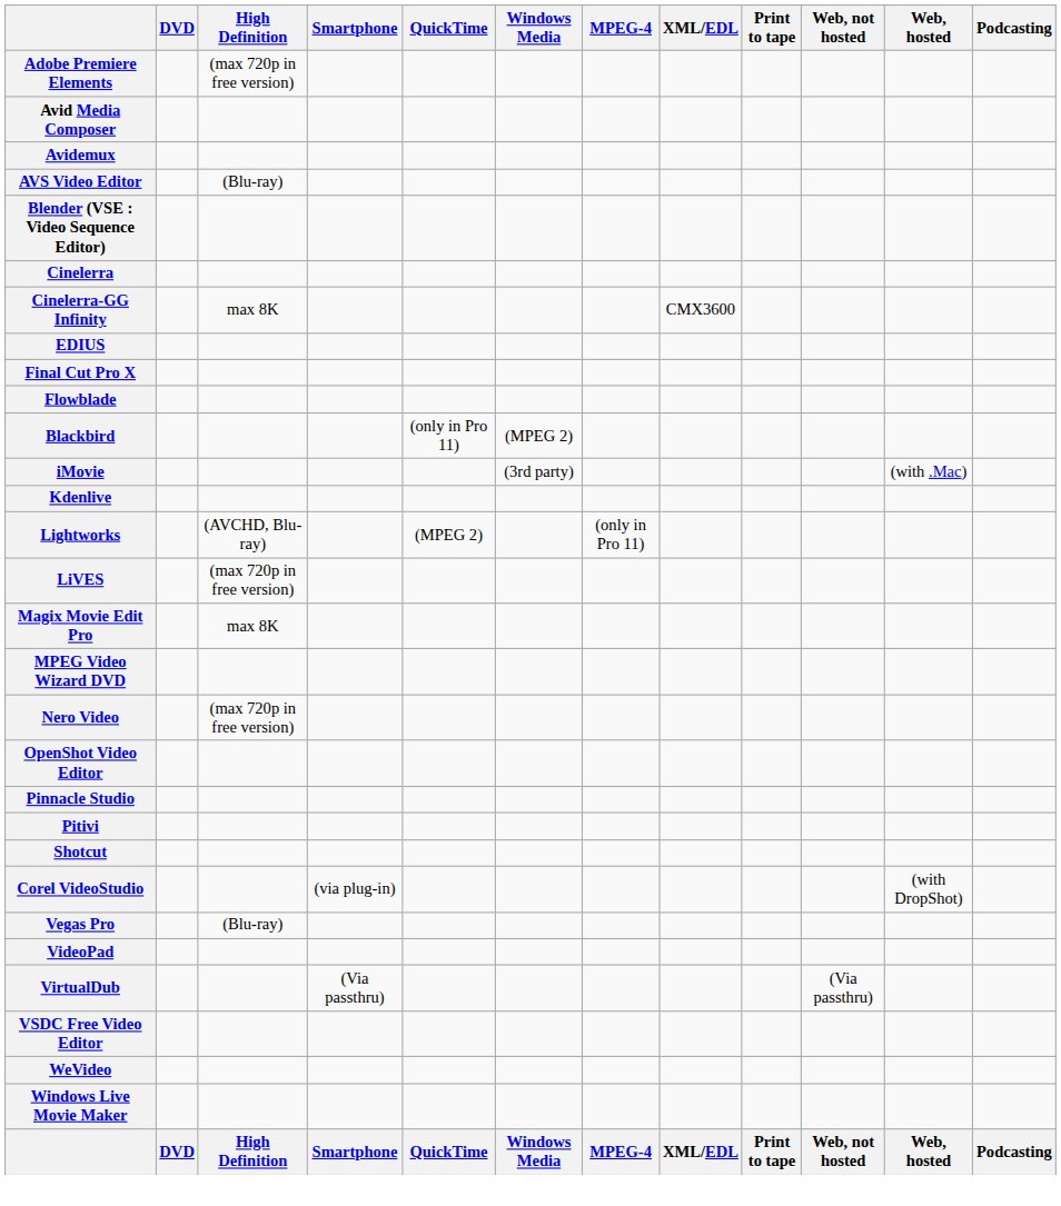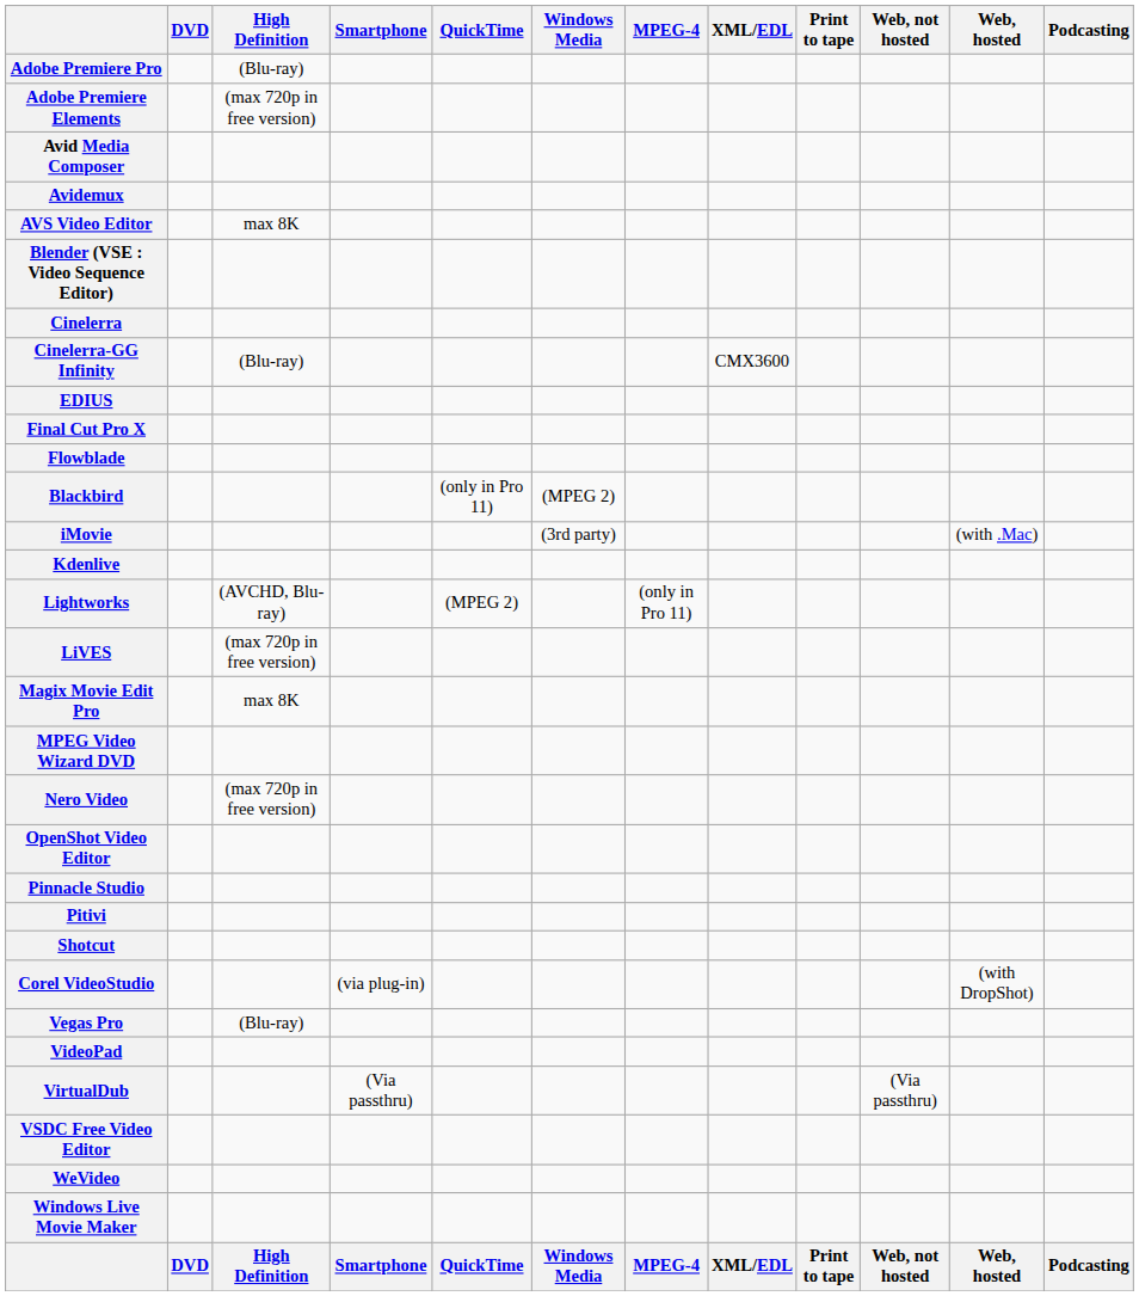+ row: Adobe Premiere Pro | (Blu-ray)
AVS Video Editor | High Definition: (Blu-ray) -> max 8K
Cinelerra-GG Infinity | High Definition: max 8K -> (Blu-ray)
